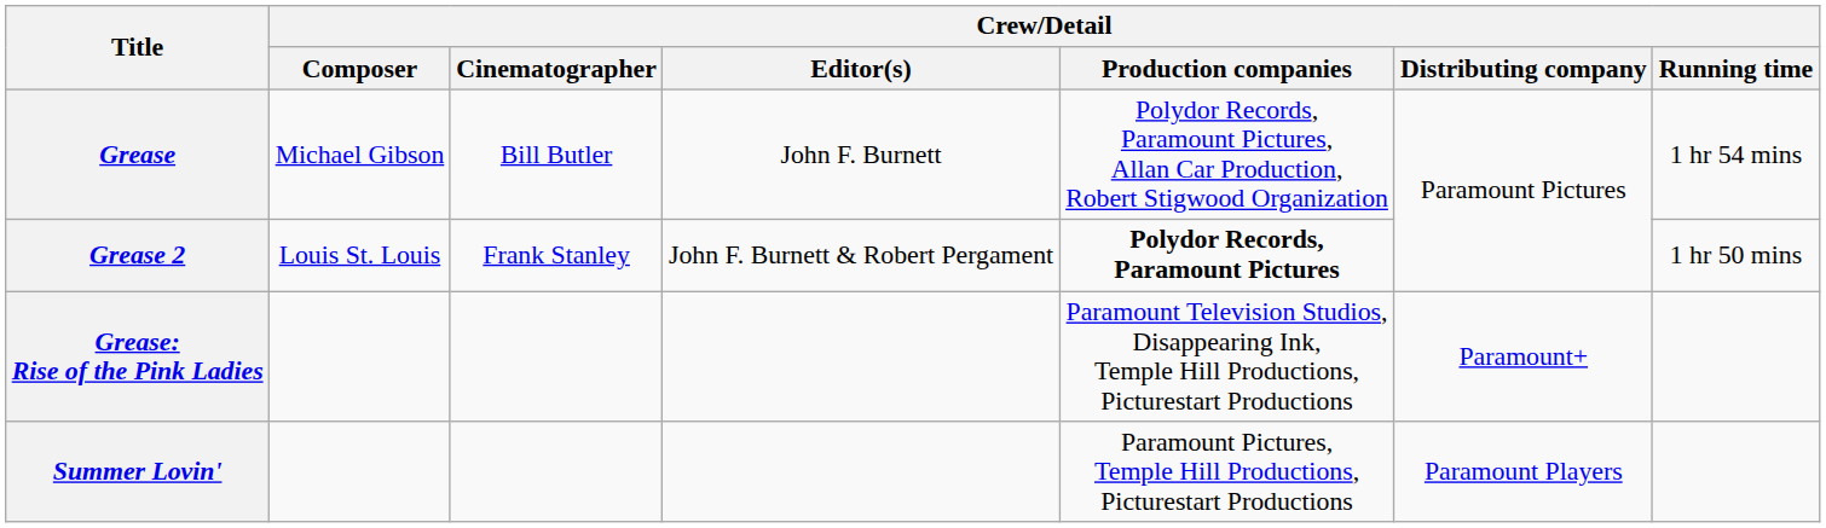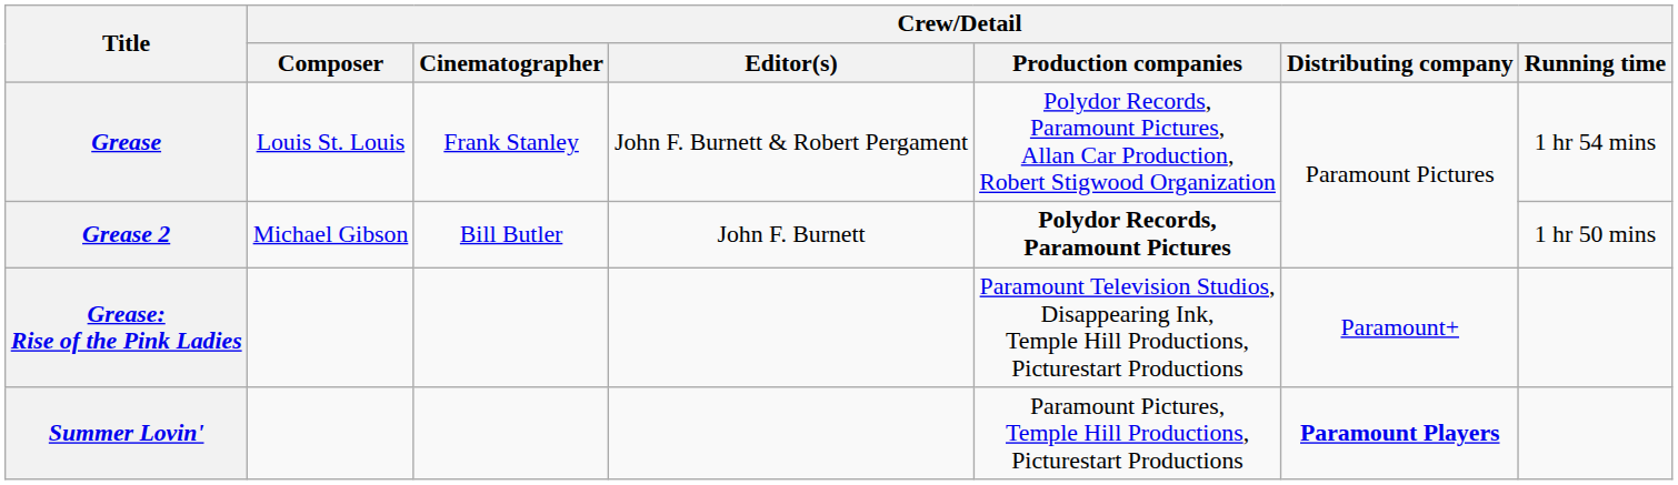Grease | Crew/Detail / Composer: Michael Gibson -> Louis St. Louis
Grease | Crew/Detail / Cinematographer: Bill Butler -> Frank Stanley
Grease | Crew/Detail / Editor(s): John F. Burnett -> John F. Burnett & Robert Pergament
Grease 2 | Crew/Detail / Composer: Louis St. Louis -> Michael Gibson
Grease 2 | Crew/Detail / Cinematographer: Frank Stanley -> Bill Butler
Grease 2 | Crew/Detail / Editor(s): John F. Burnett & Robert Pergament -> John F. Burnett
Summer Lovin' | Crew/Detail / Distributing company: normal -> bold
